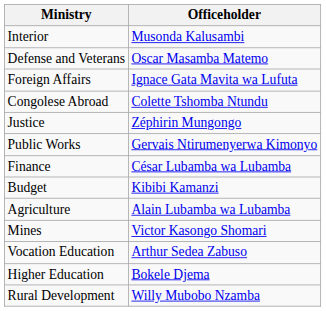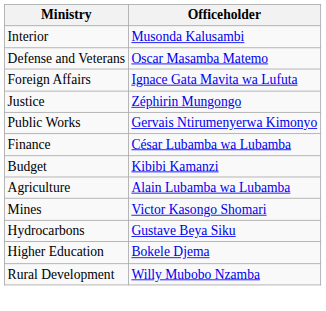- row: Congolese Abroad | Colette Tshomba Ntundu
+ row: Hydrocarbons | Gustave Beya Siku
- row: Vocation Education | Arthur Sedea Zabuso
